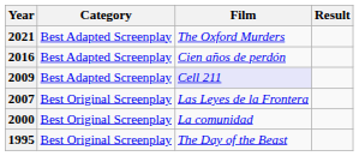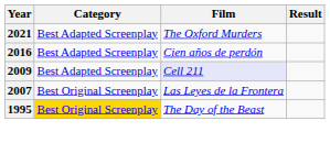- row: 2000 | Best Original Screenplay | La comunidad
1995 | Category: no background -> gold background
